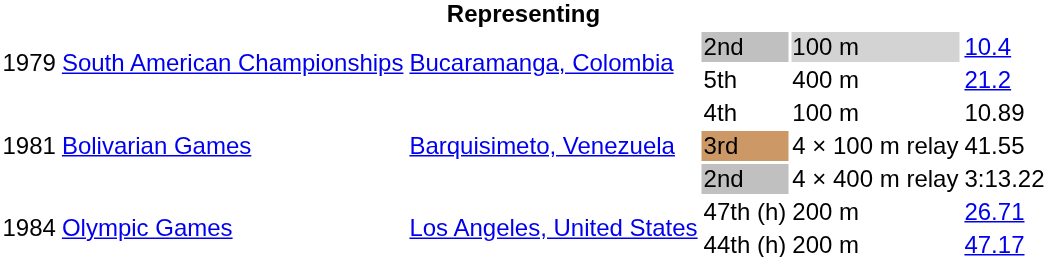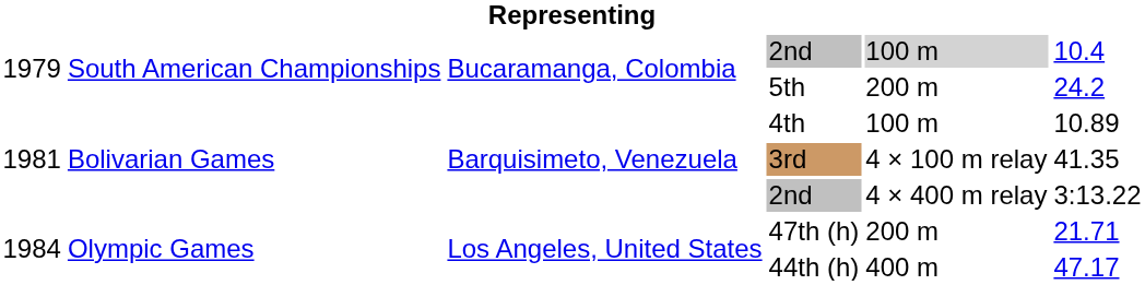5th | column 5: 400 m -> 200 m
5th | column 6: 21.2 -> 24.2
3rd | column 6: 41.55 -> 41.35
47th (h) | column 6: 26.71 -> 21.71
44th (h) | column 5: 200 m -> 400 m
